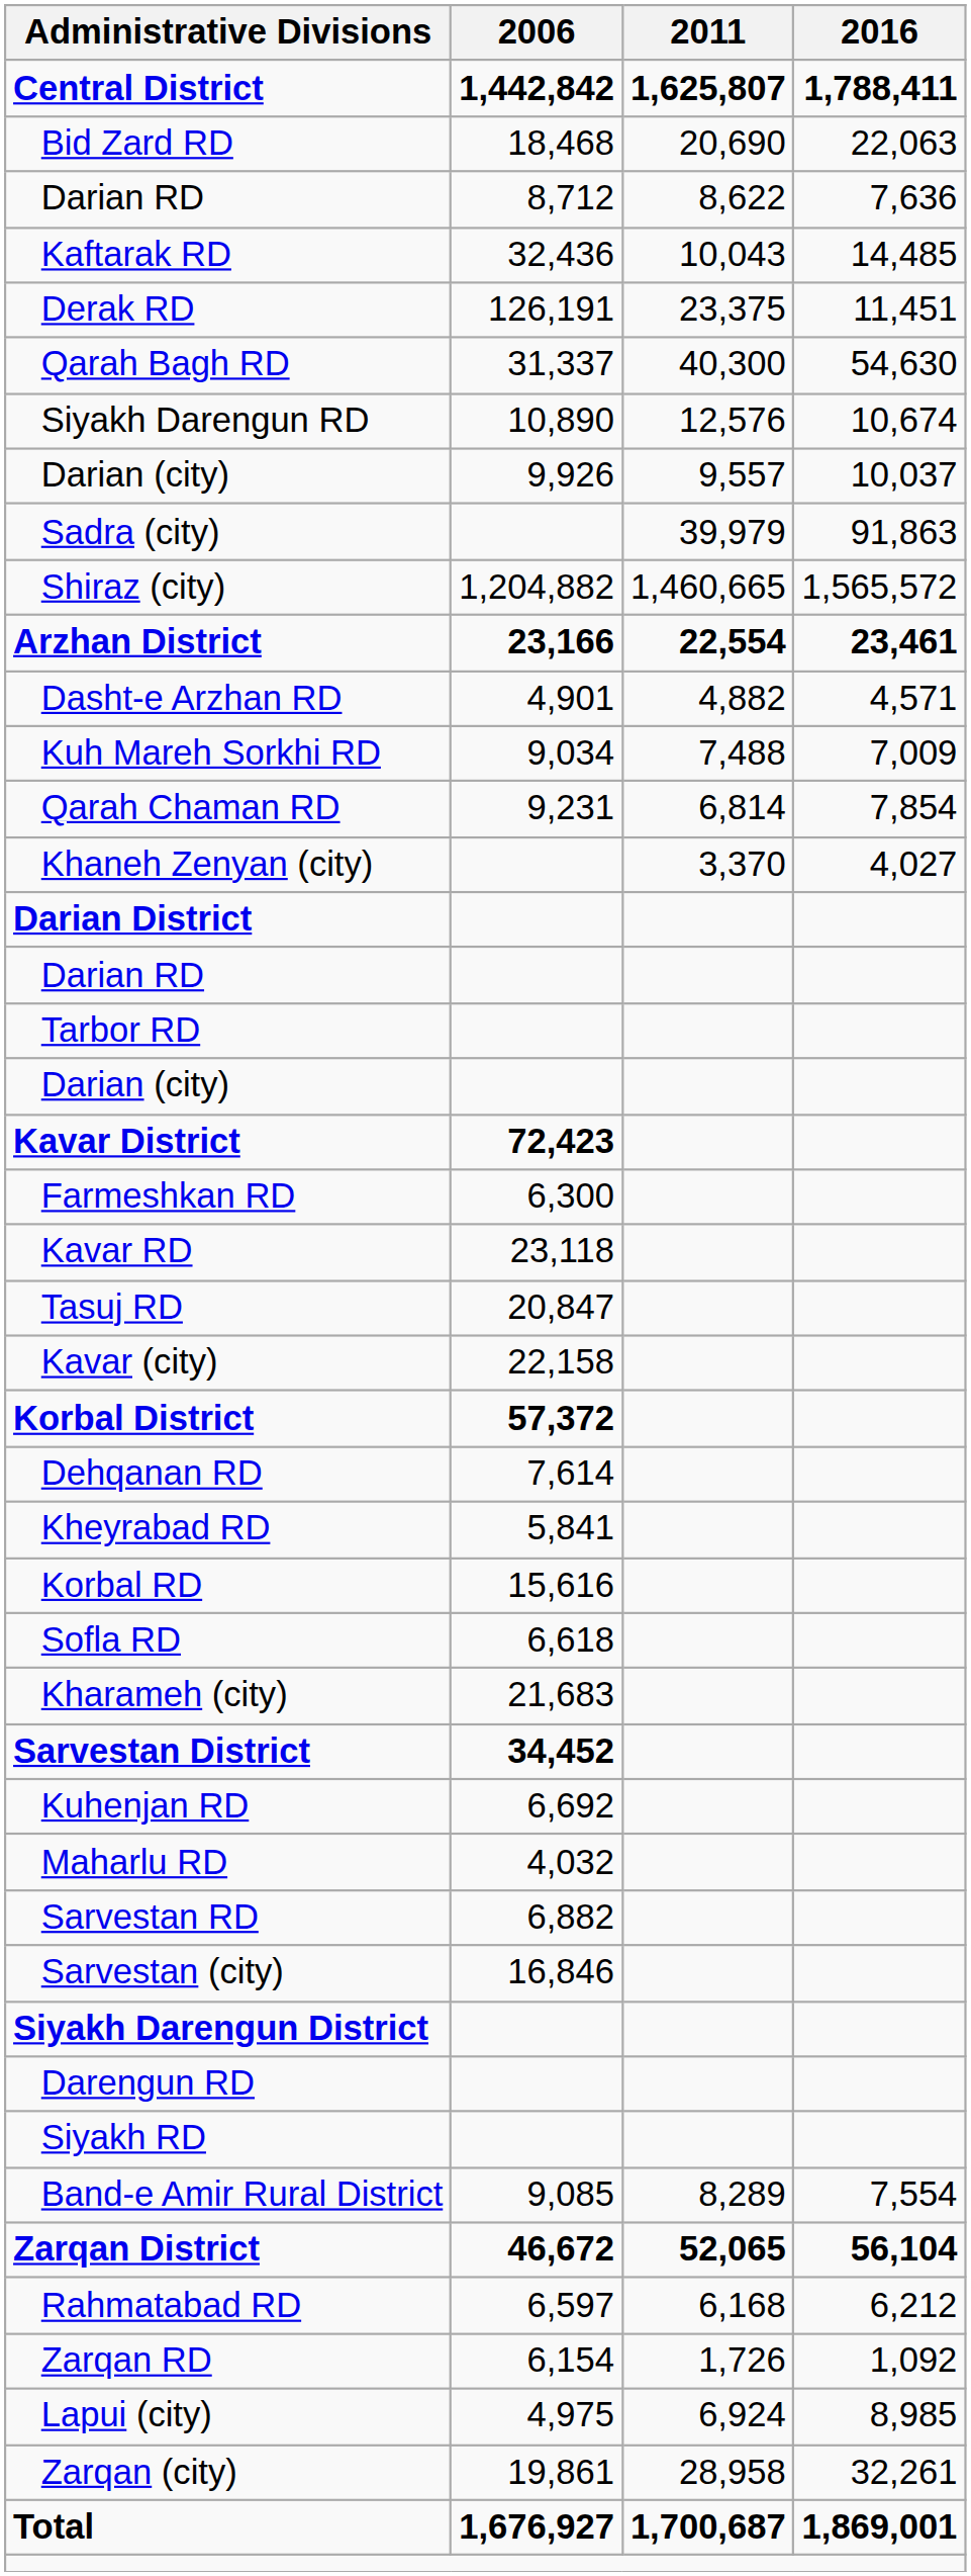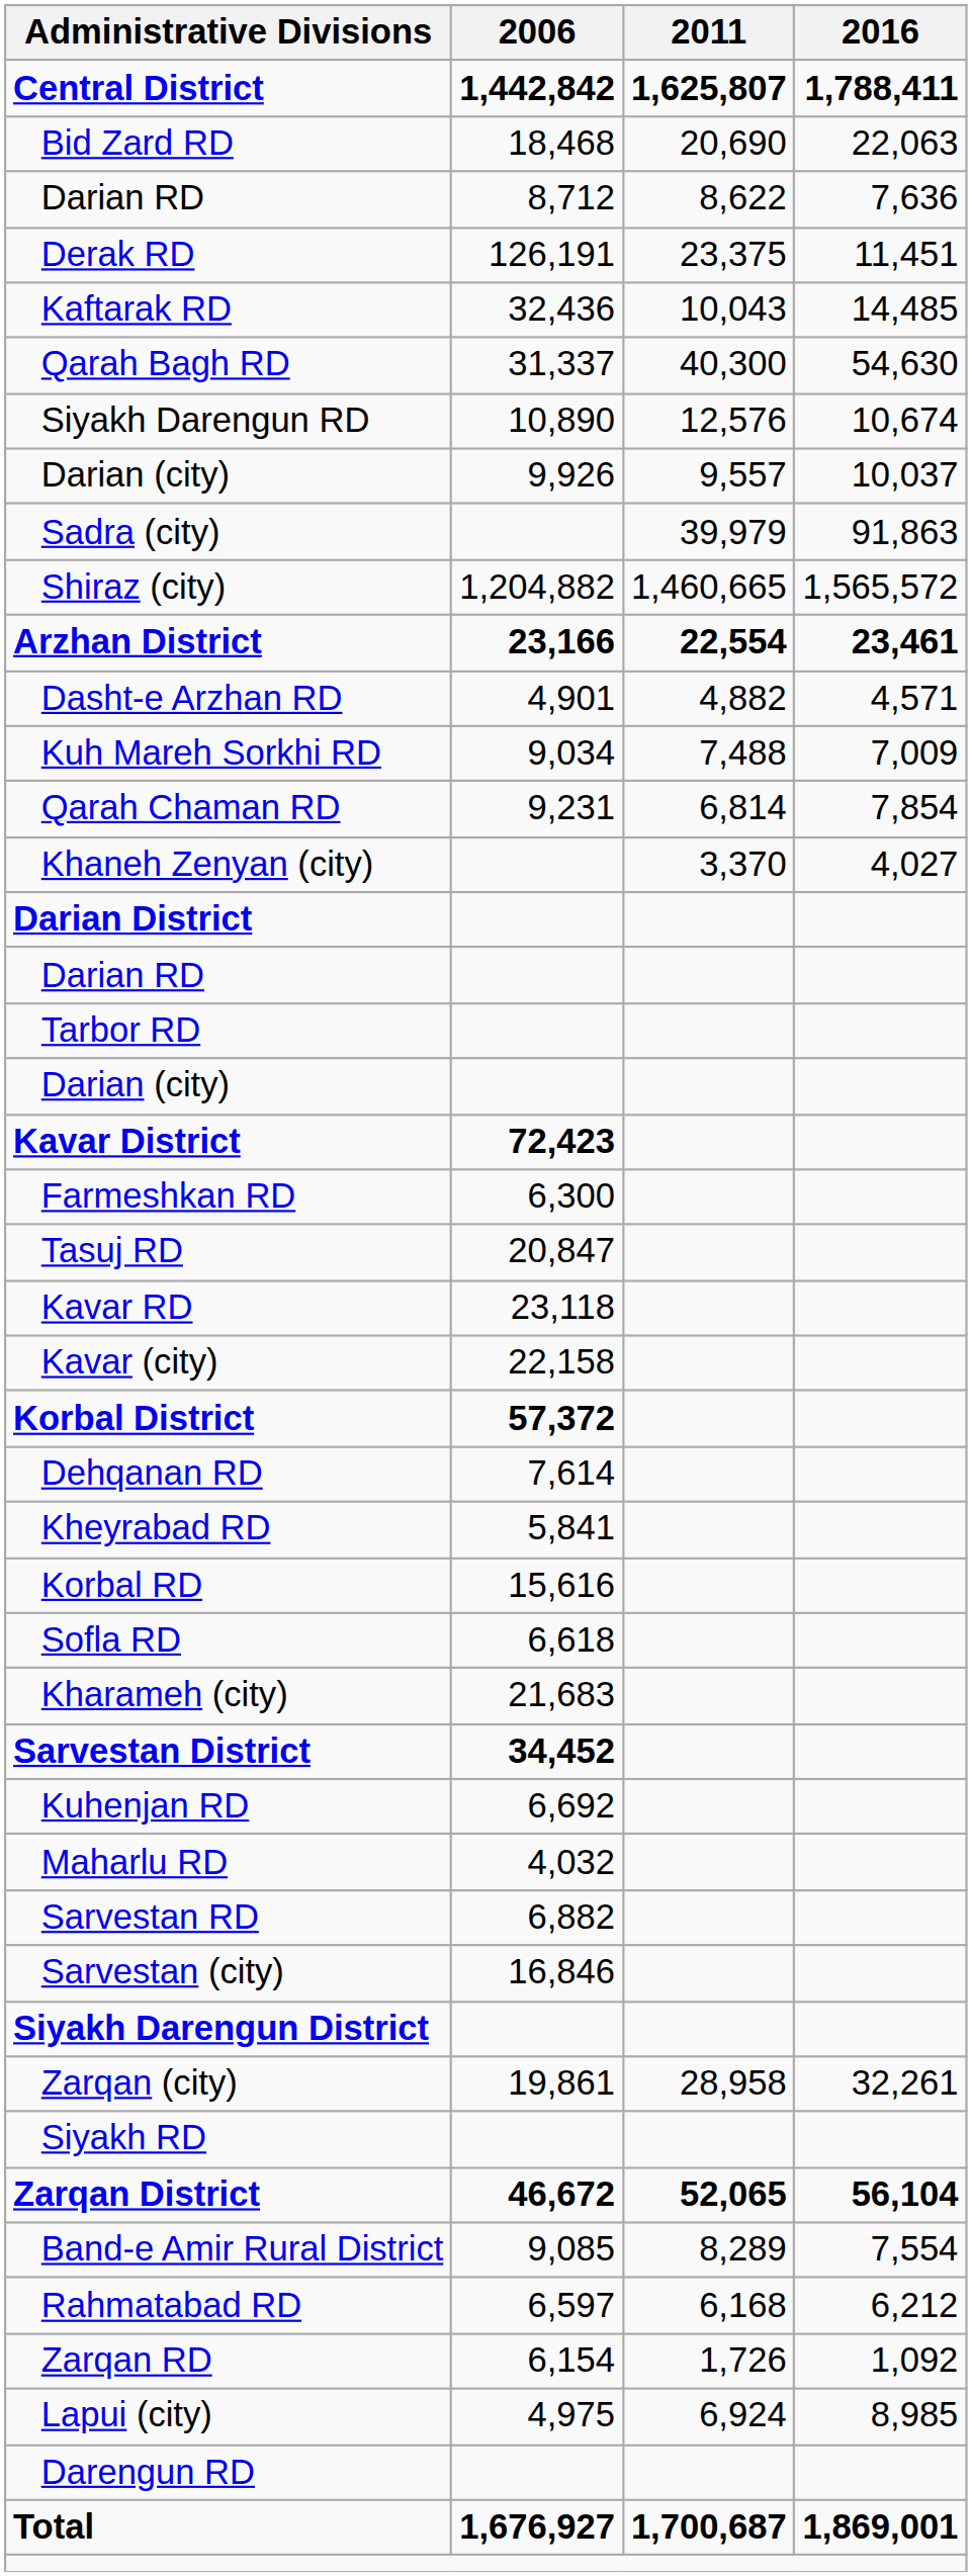rows swapped: Derak RD <-> Kaftarak RD
rows swapped: Kavar RD <-> Tasuj RD
rows swapped: Darengun RD <-> Zarqan (city)
rows swapped: Zarqan District <-> Band-e Amir Rural District
